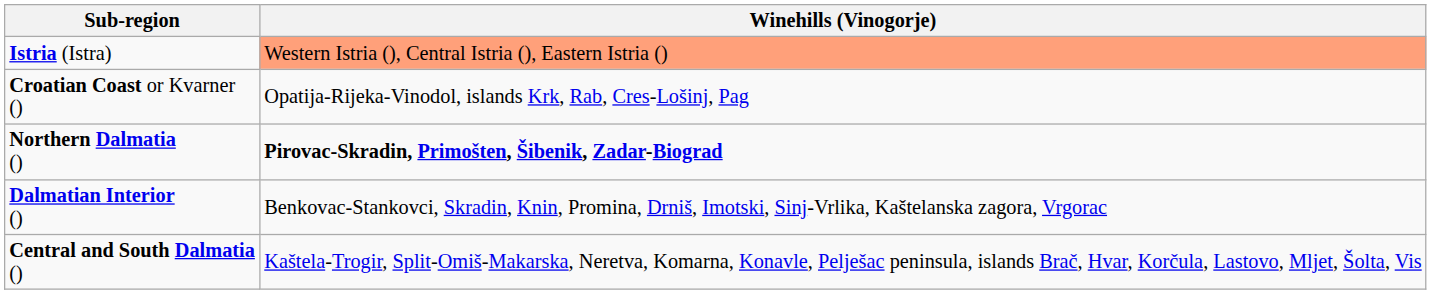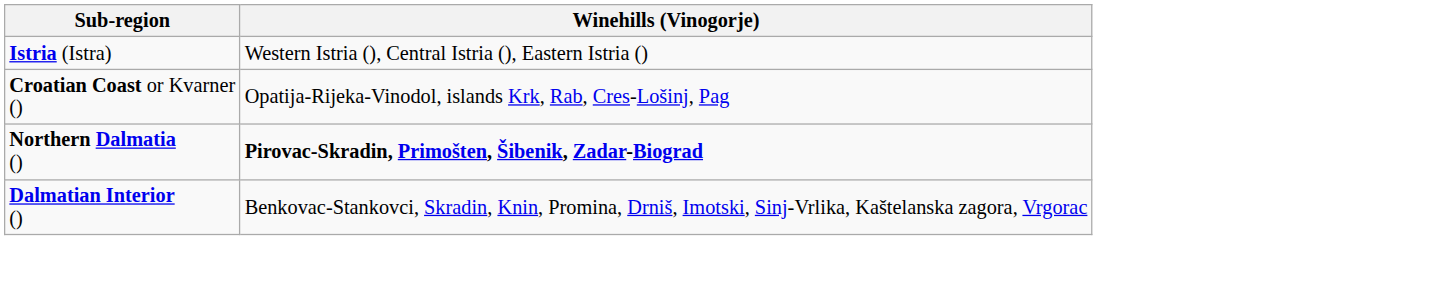Istria (Istra) | Winehills (Vinogorje): lightsalmon background -> no background
- row: Central and South Dalmatia () | Kaštela-Trogir, Split-Omiš-Makarska, Neretva, Komarna, Konavle, Pelješac peninsula, islands Brač, Hvar, Korčula, Lastovo, Mljet, Šolta, Vis
